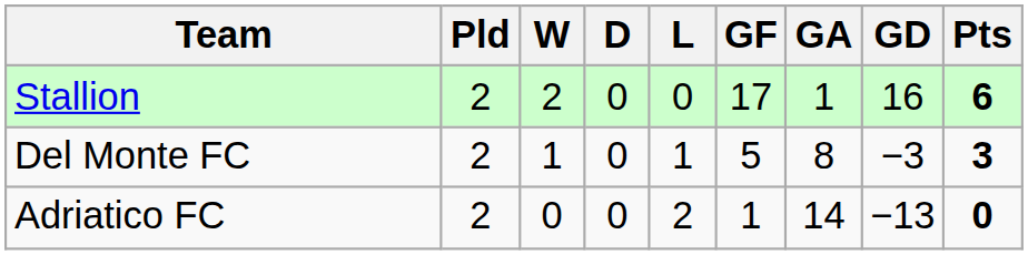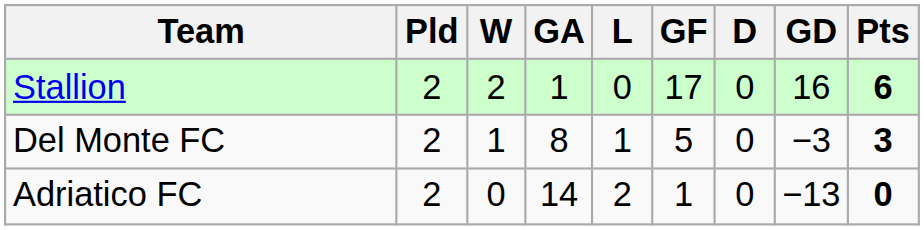columns swapped: D <-> GA
